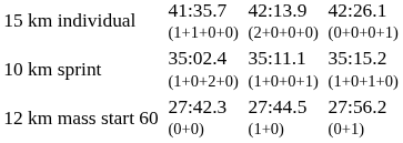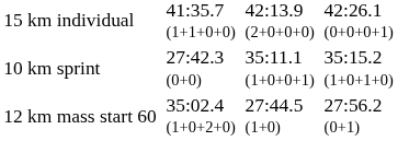10 km sprint | column 3: 35:02.4 (1+0+2+0) -> 27:42.3 (0+0)
12 km mass start 60 | column 3: 27:42.3 (0+0) -> 35:02.4 (1+0+2+0)
